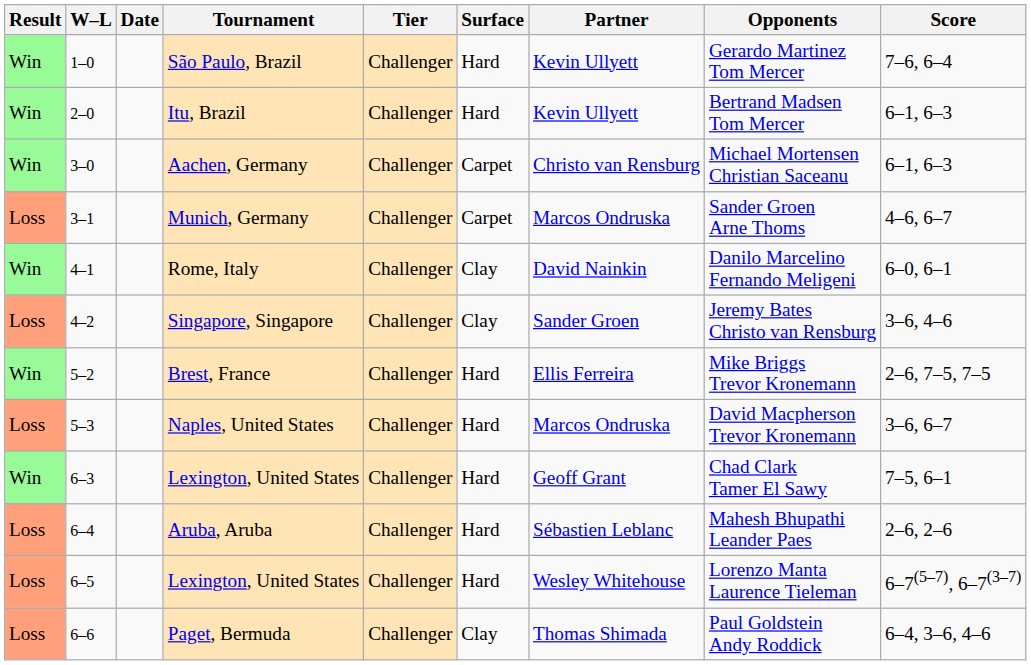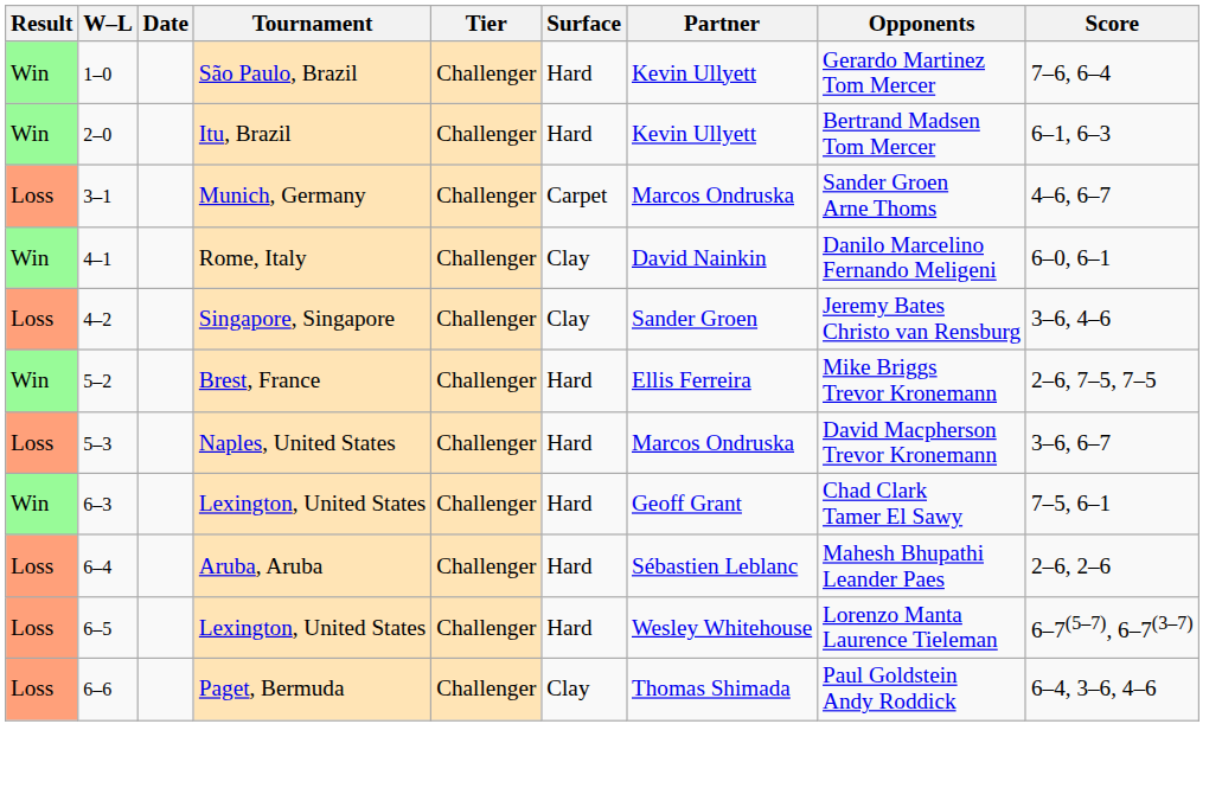- row: Win | 3–0 | Aachen, Germany | Challenger | Carpet | Christo van Rensburg | Michael Mortensen Christian Saceanu | 6–1, 6–3
